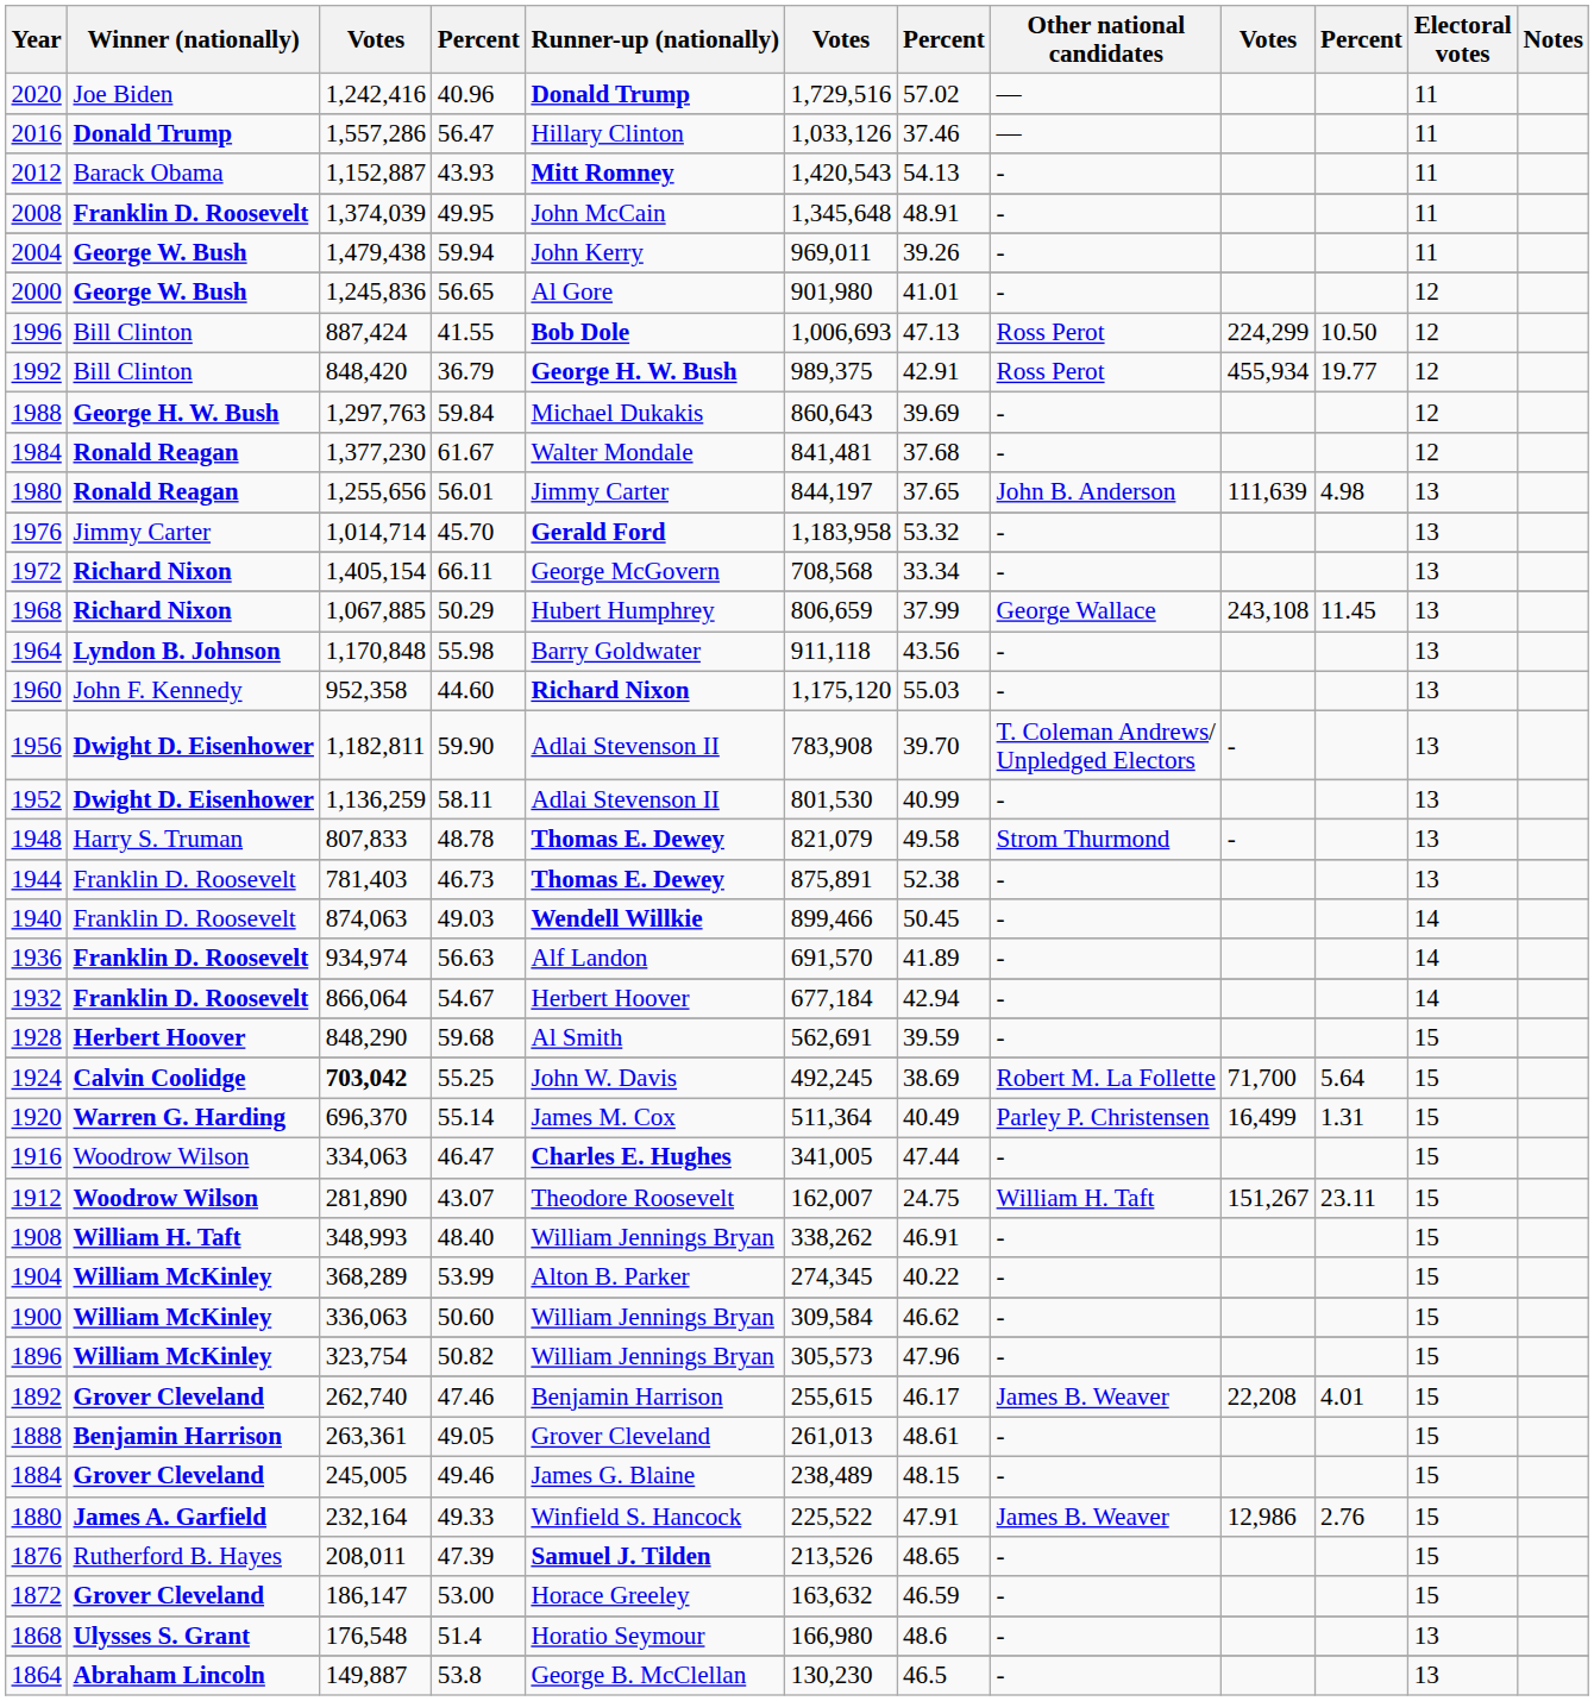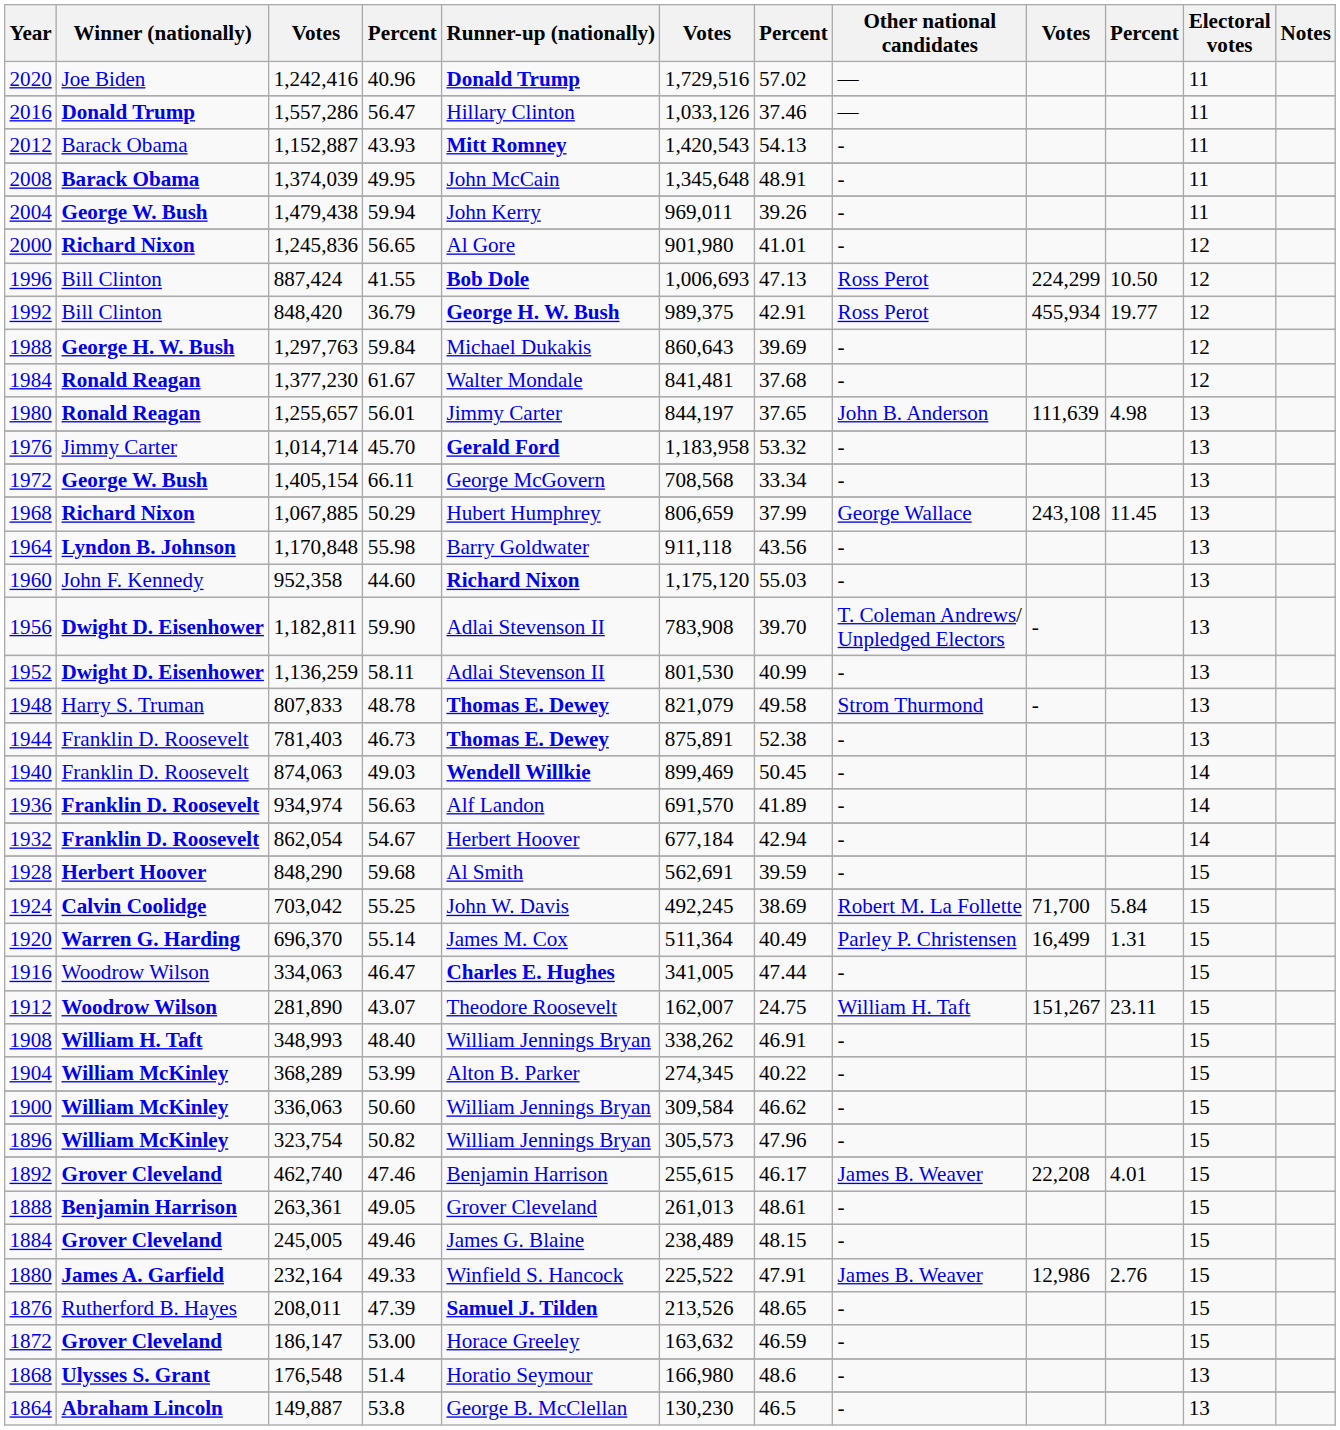2008 | Winner (nationally): Franklin D. Roosevelt -> Barack Obama
2000 | Winner (nationally): George W. Bush -> Richard Nixon
1980 | column 3: 1,255,656 -> 1,255,657
1972 | Winner (nationally): Richard Nixon -> George W. Bush
1940 | column 6: 899,466 -> 899,469
1932 | column 3: 866,064 -> 862,054
1924 | column 3: bold -> normal
1924 | column 10: 5.64 -> 5.84
1892 | column 3: 262,740 -> 462,740
